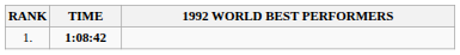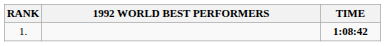columns swapped: 1992 WORLD BEST PERFORMERS <-> TIME
